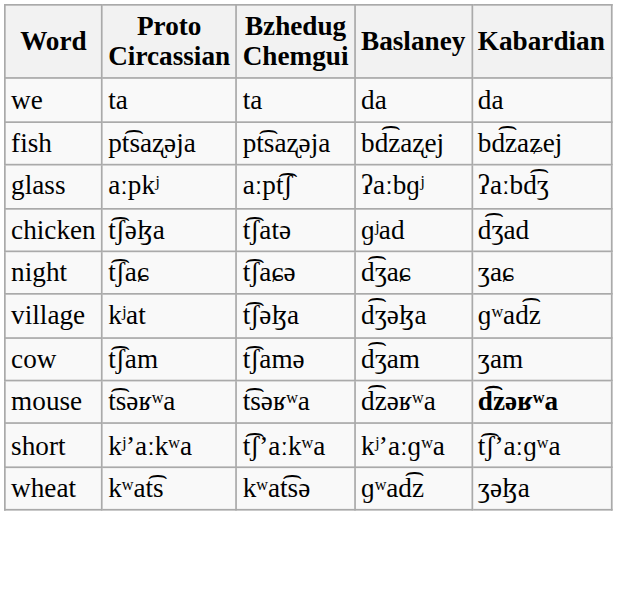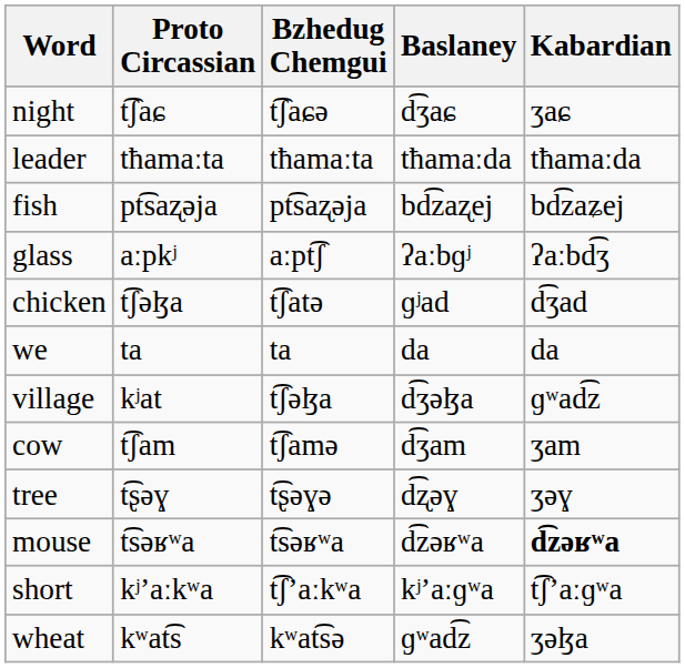rows swapped: we <-> night
+ row: leader | tħamaːta | tħamaːta | tħamaːda | tħamaːda
+ row: tree | t͡ʂəɣ | t͡ʂəɣə | d͡ʐəɣ | ʒəɣ
